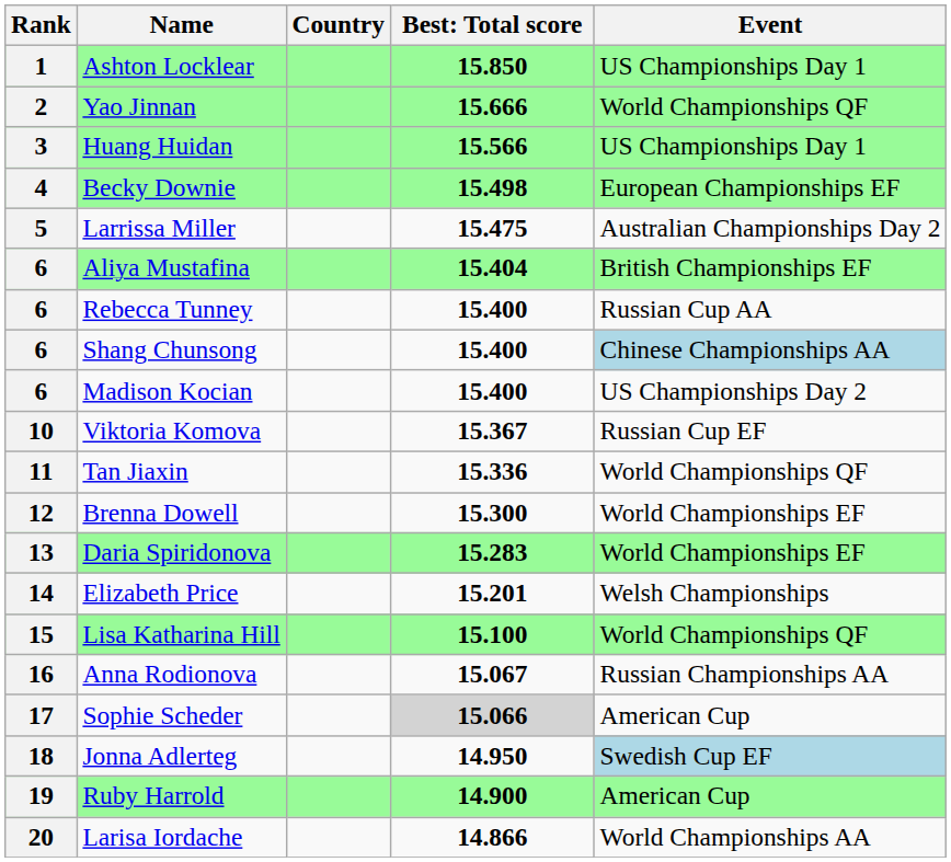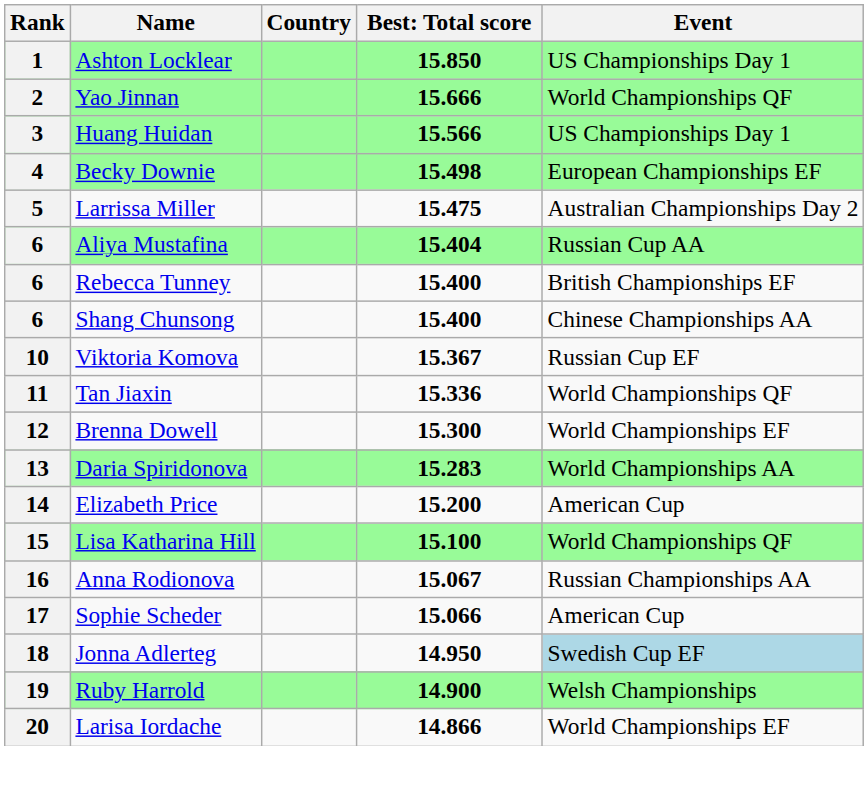Aliya Mustafina | Event: British Championships EF -> Russian Cup AA
Rebecca Tunney | Event: Russian Cup AA -> British Championships EF
Shang Chunsong | Event: lightblue background -> no background
- row: 6 | Madison Kocian | 15.400 | US Championships Day 2
Daria Spiridonova | Event: World Championships EF -> World Championships AA
Elizabeth Price | column 4: 15.201 -> 15.200
Elizabeth Price | Event: Welsh Championships -> American Cup
Sophie Scheder | column 4: lightgrey background -> no background
Ruby Harrold | Event: American Cup -> Welsh Championships
Larisa Iordache | Event: World Championships AA -> World Championships EF
